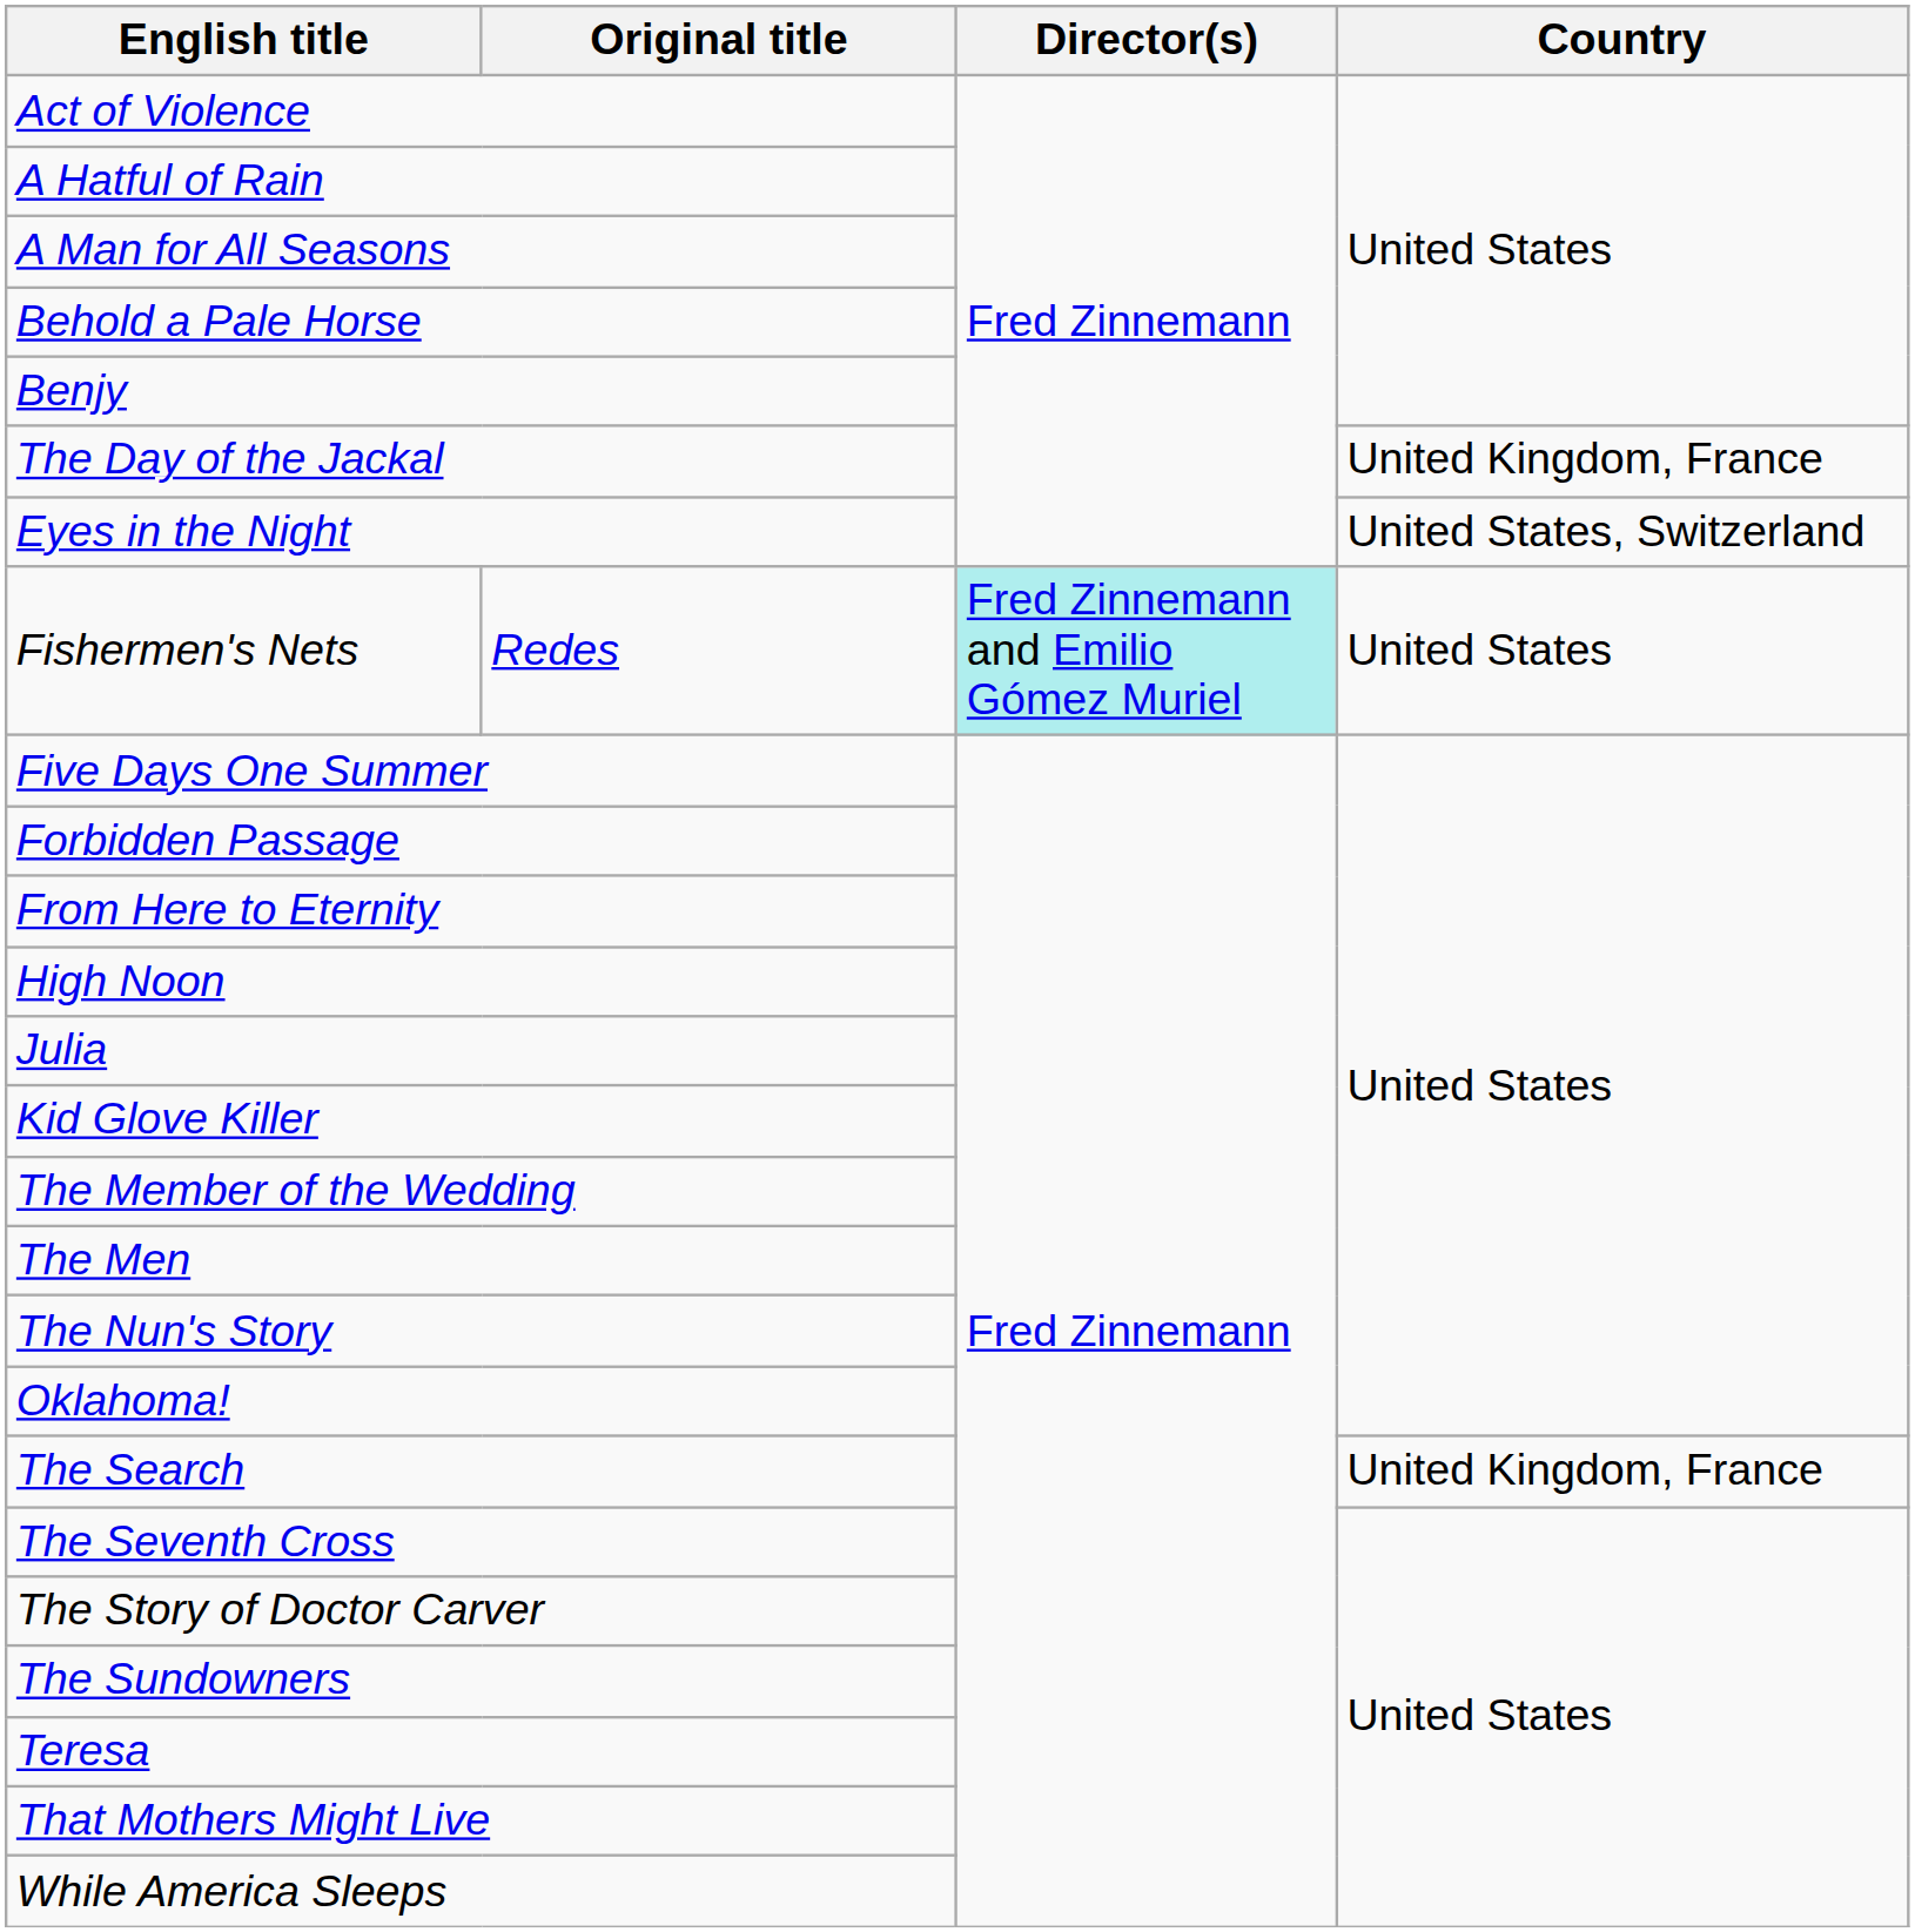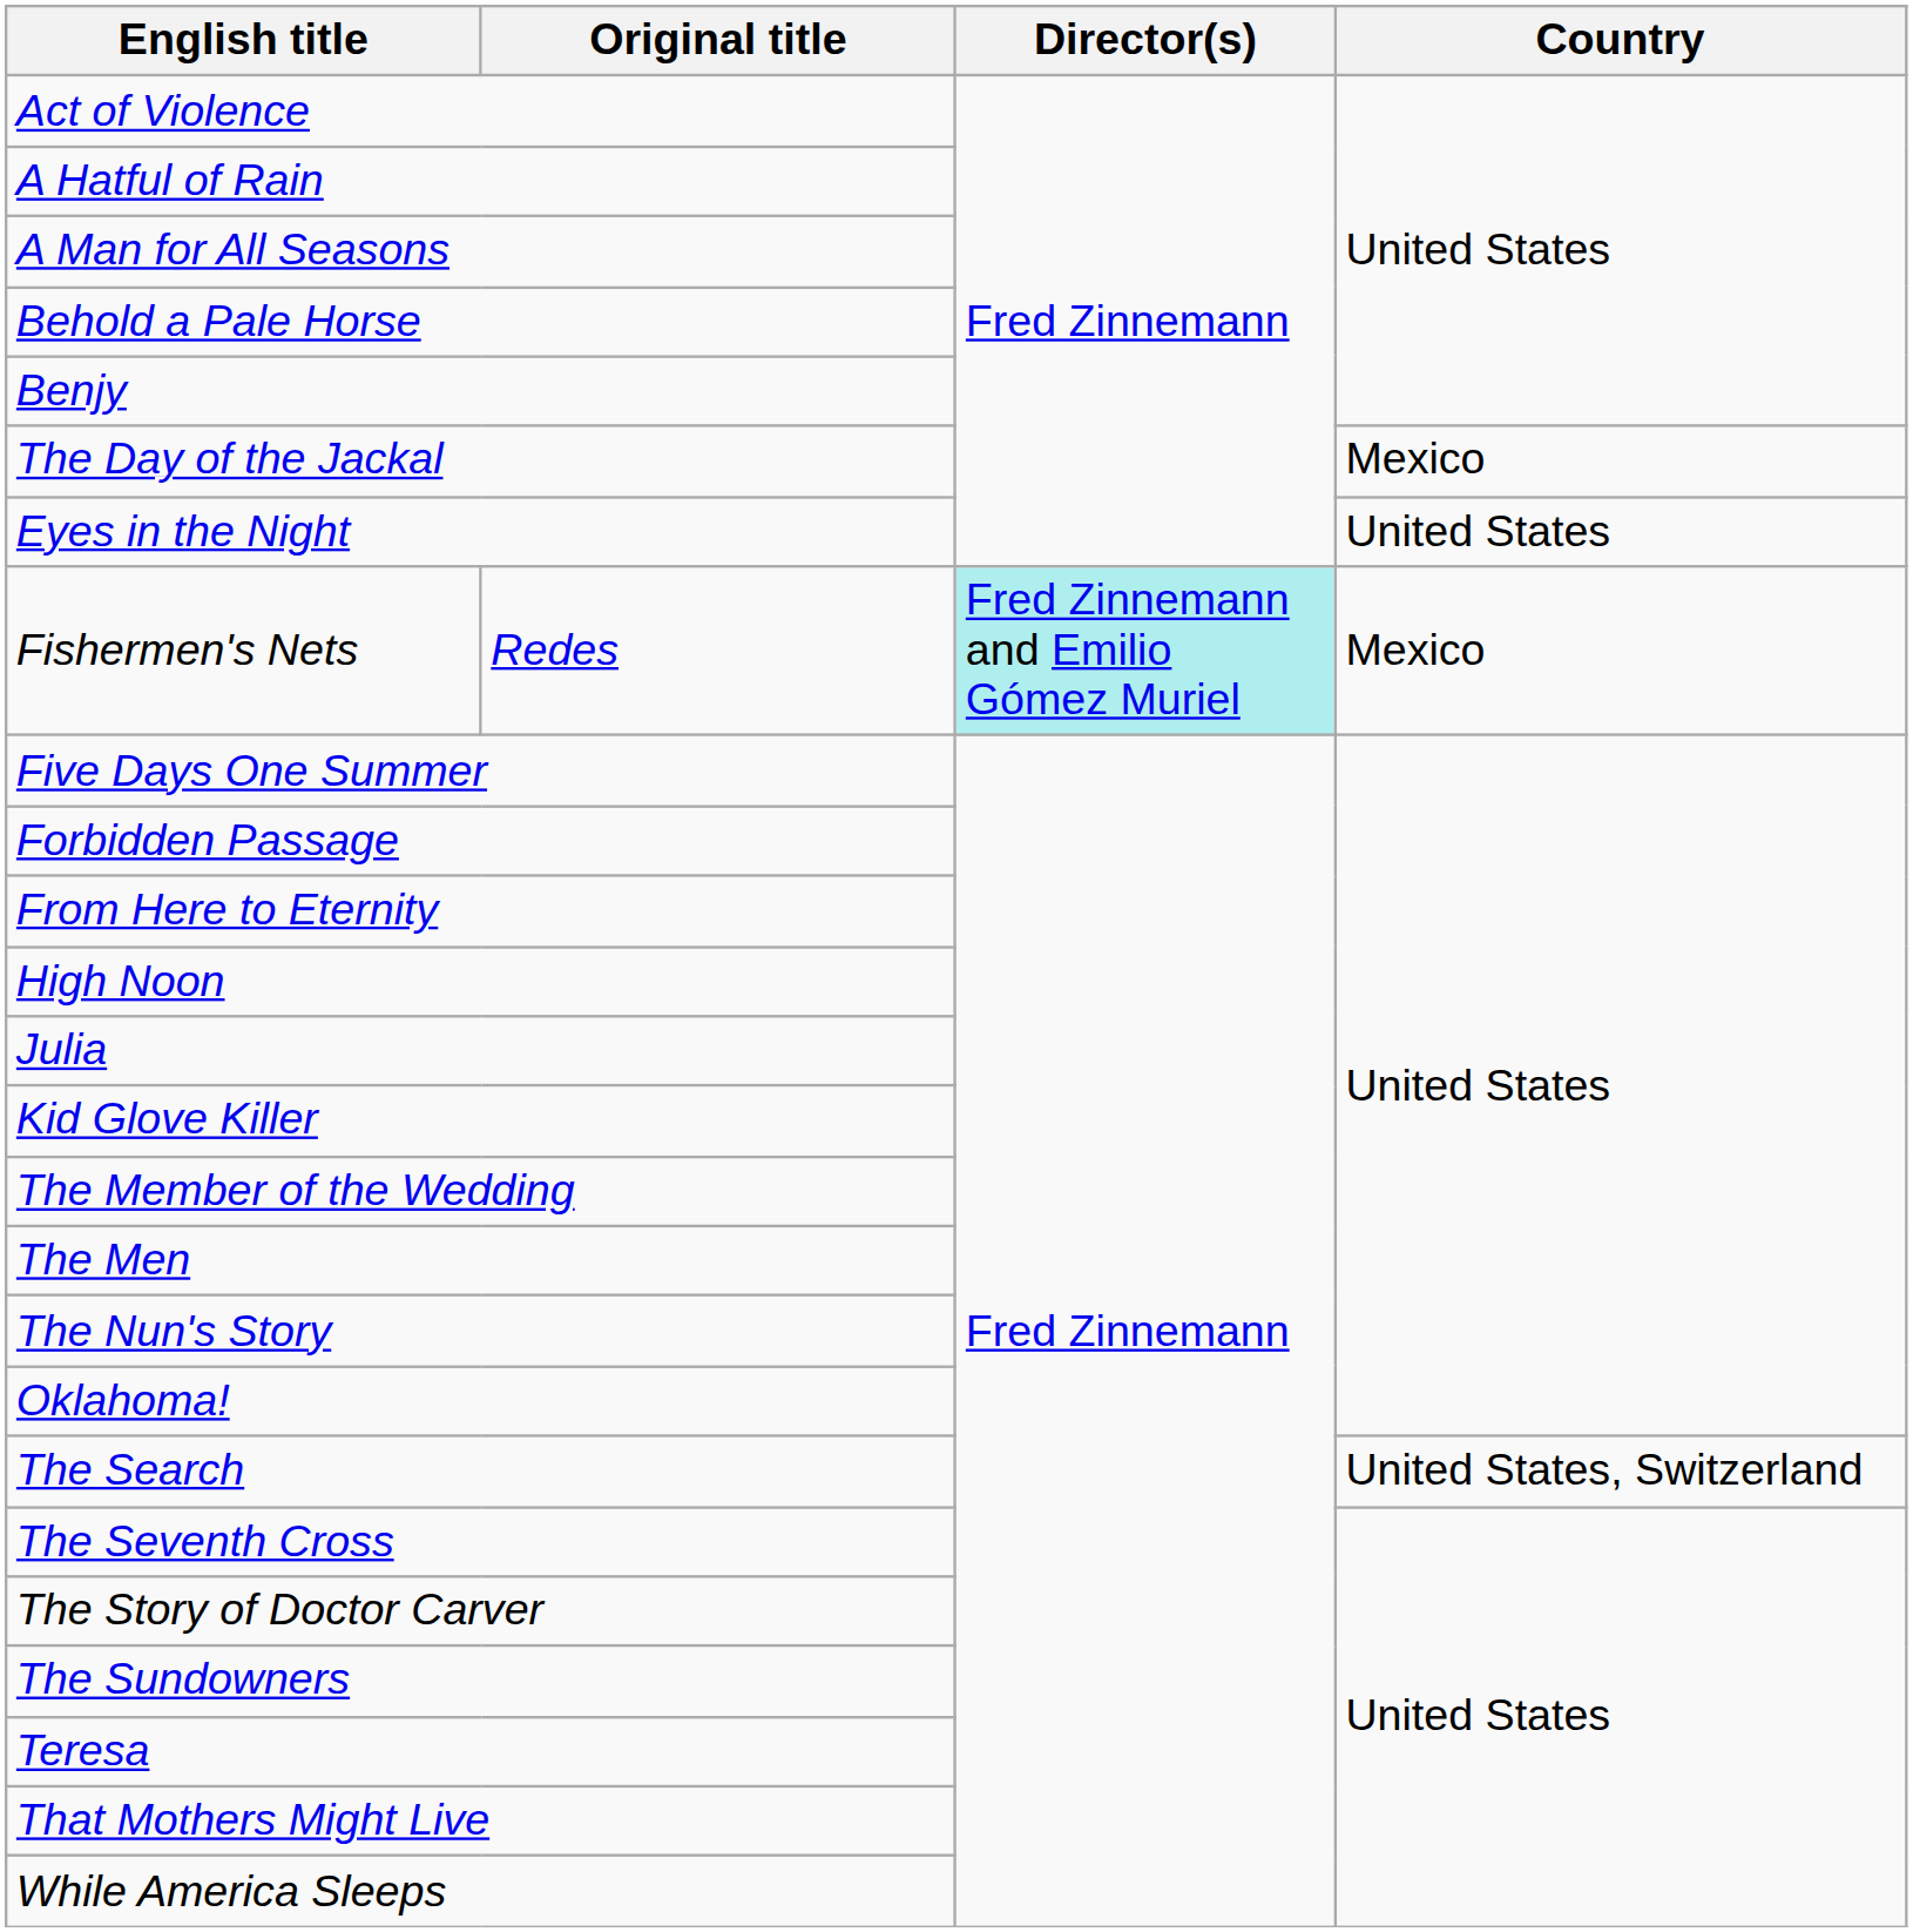The Day of the Jackal | Country: United Kingdom, France -> Mexico
Eyes in the Night | Country: United States, Switzerland -> United States
Fishermen's Nets | Country: United States -> Mexico
The Search | Country: United Kingdom, France -> United States, Switzerland
